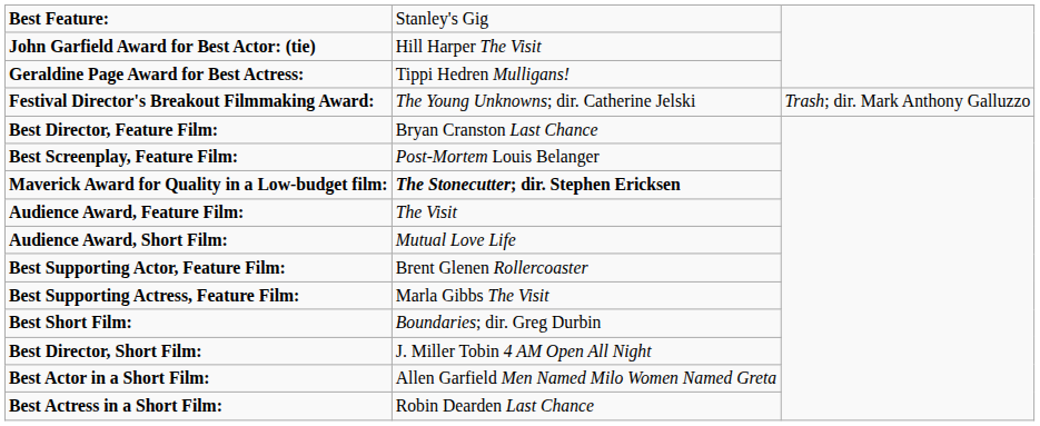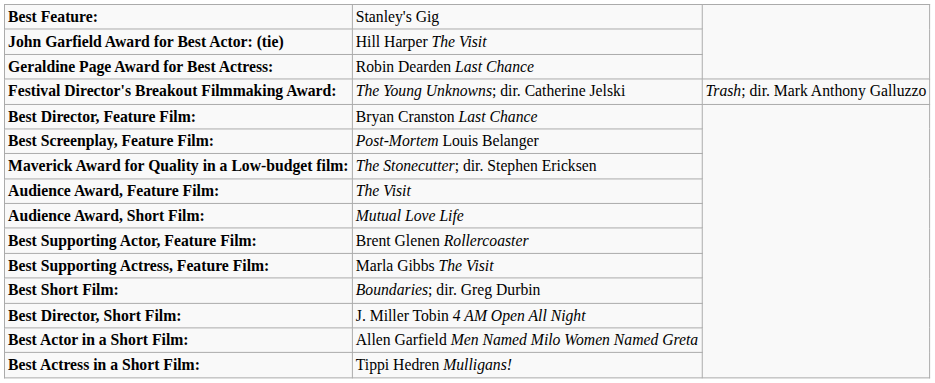Geraldine Page Award for Best Actress: | column 2: Tippi Hedren Mulligans! -> Robin Dearden Last Chance
Maverick Award for Quality in a Low-budget film: | column 2: bold -> normal
Best Actress in a Short Film: | column 2: Robin Dearden Last Chance -> Tippi Hedren Mulligans!
